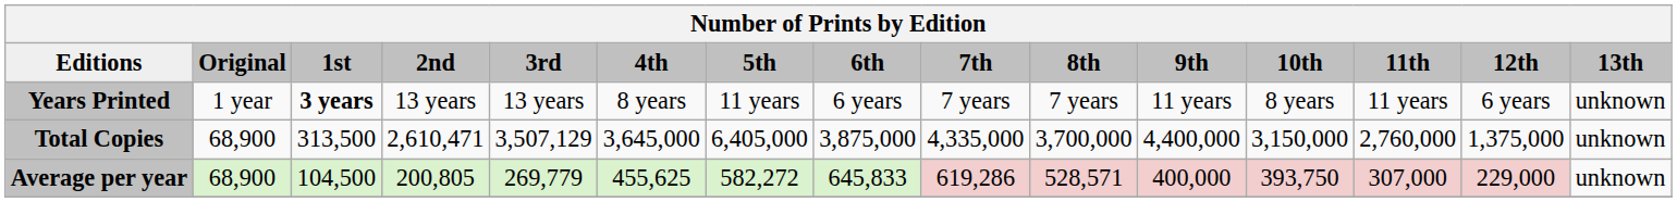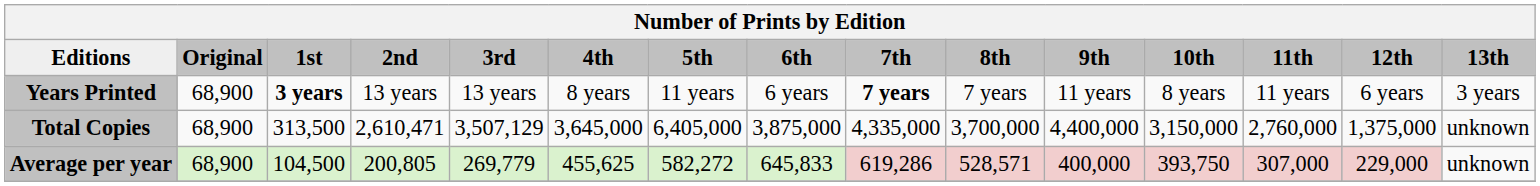Years Printed | Original: 1 year -> 68,900
Years Printed | 7th: normal -> bold
Years Printed | 13th: unknown -> 3 years
